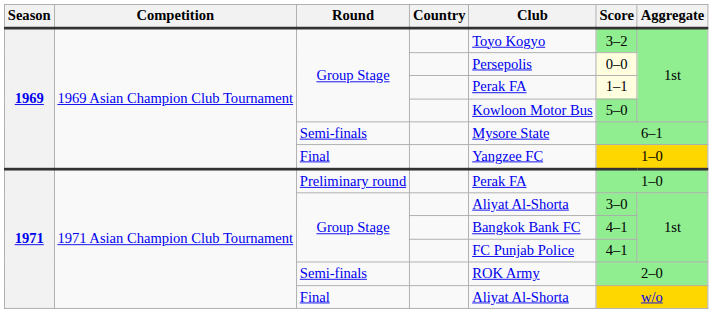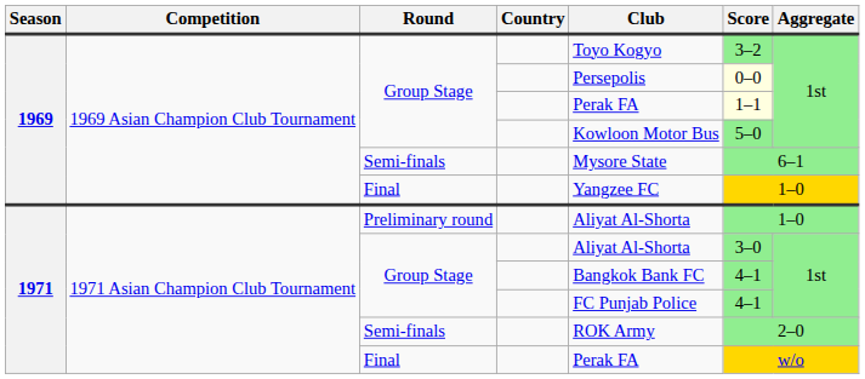Preliminary round | Club: Perak FA -> Aliyat Al-Shorta
1971 / Final | Club: Aliyat Al-Shorta -> Perak FA
